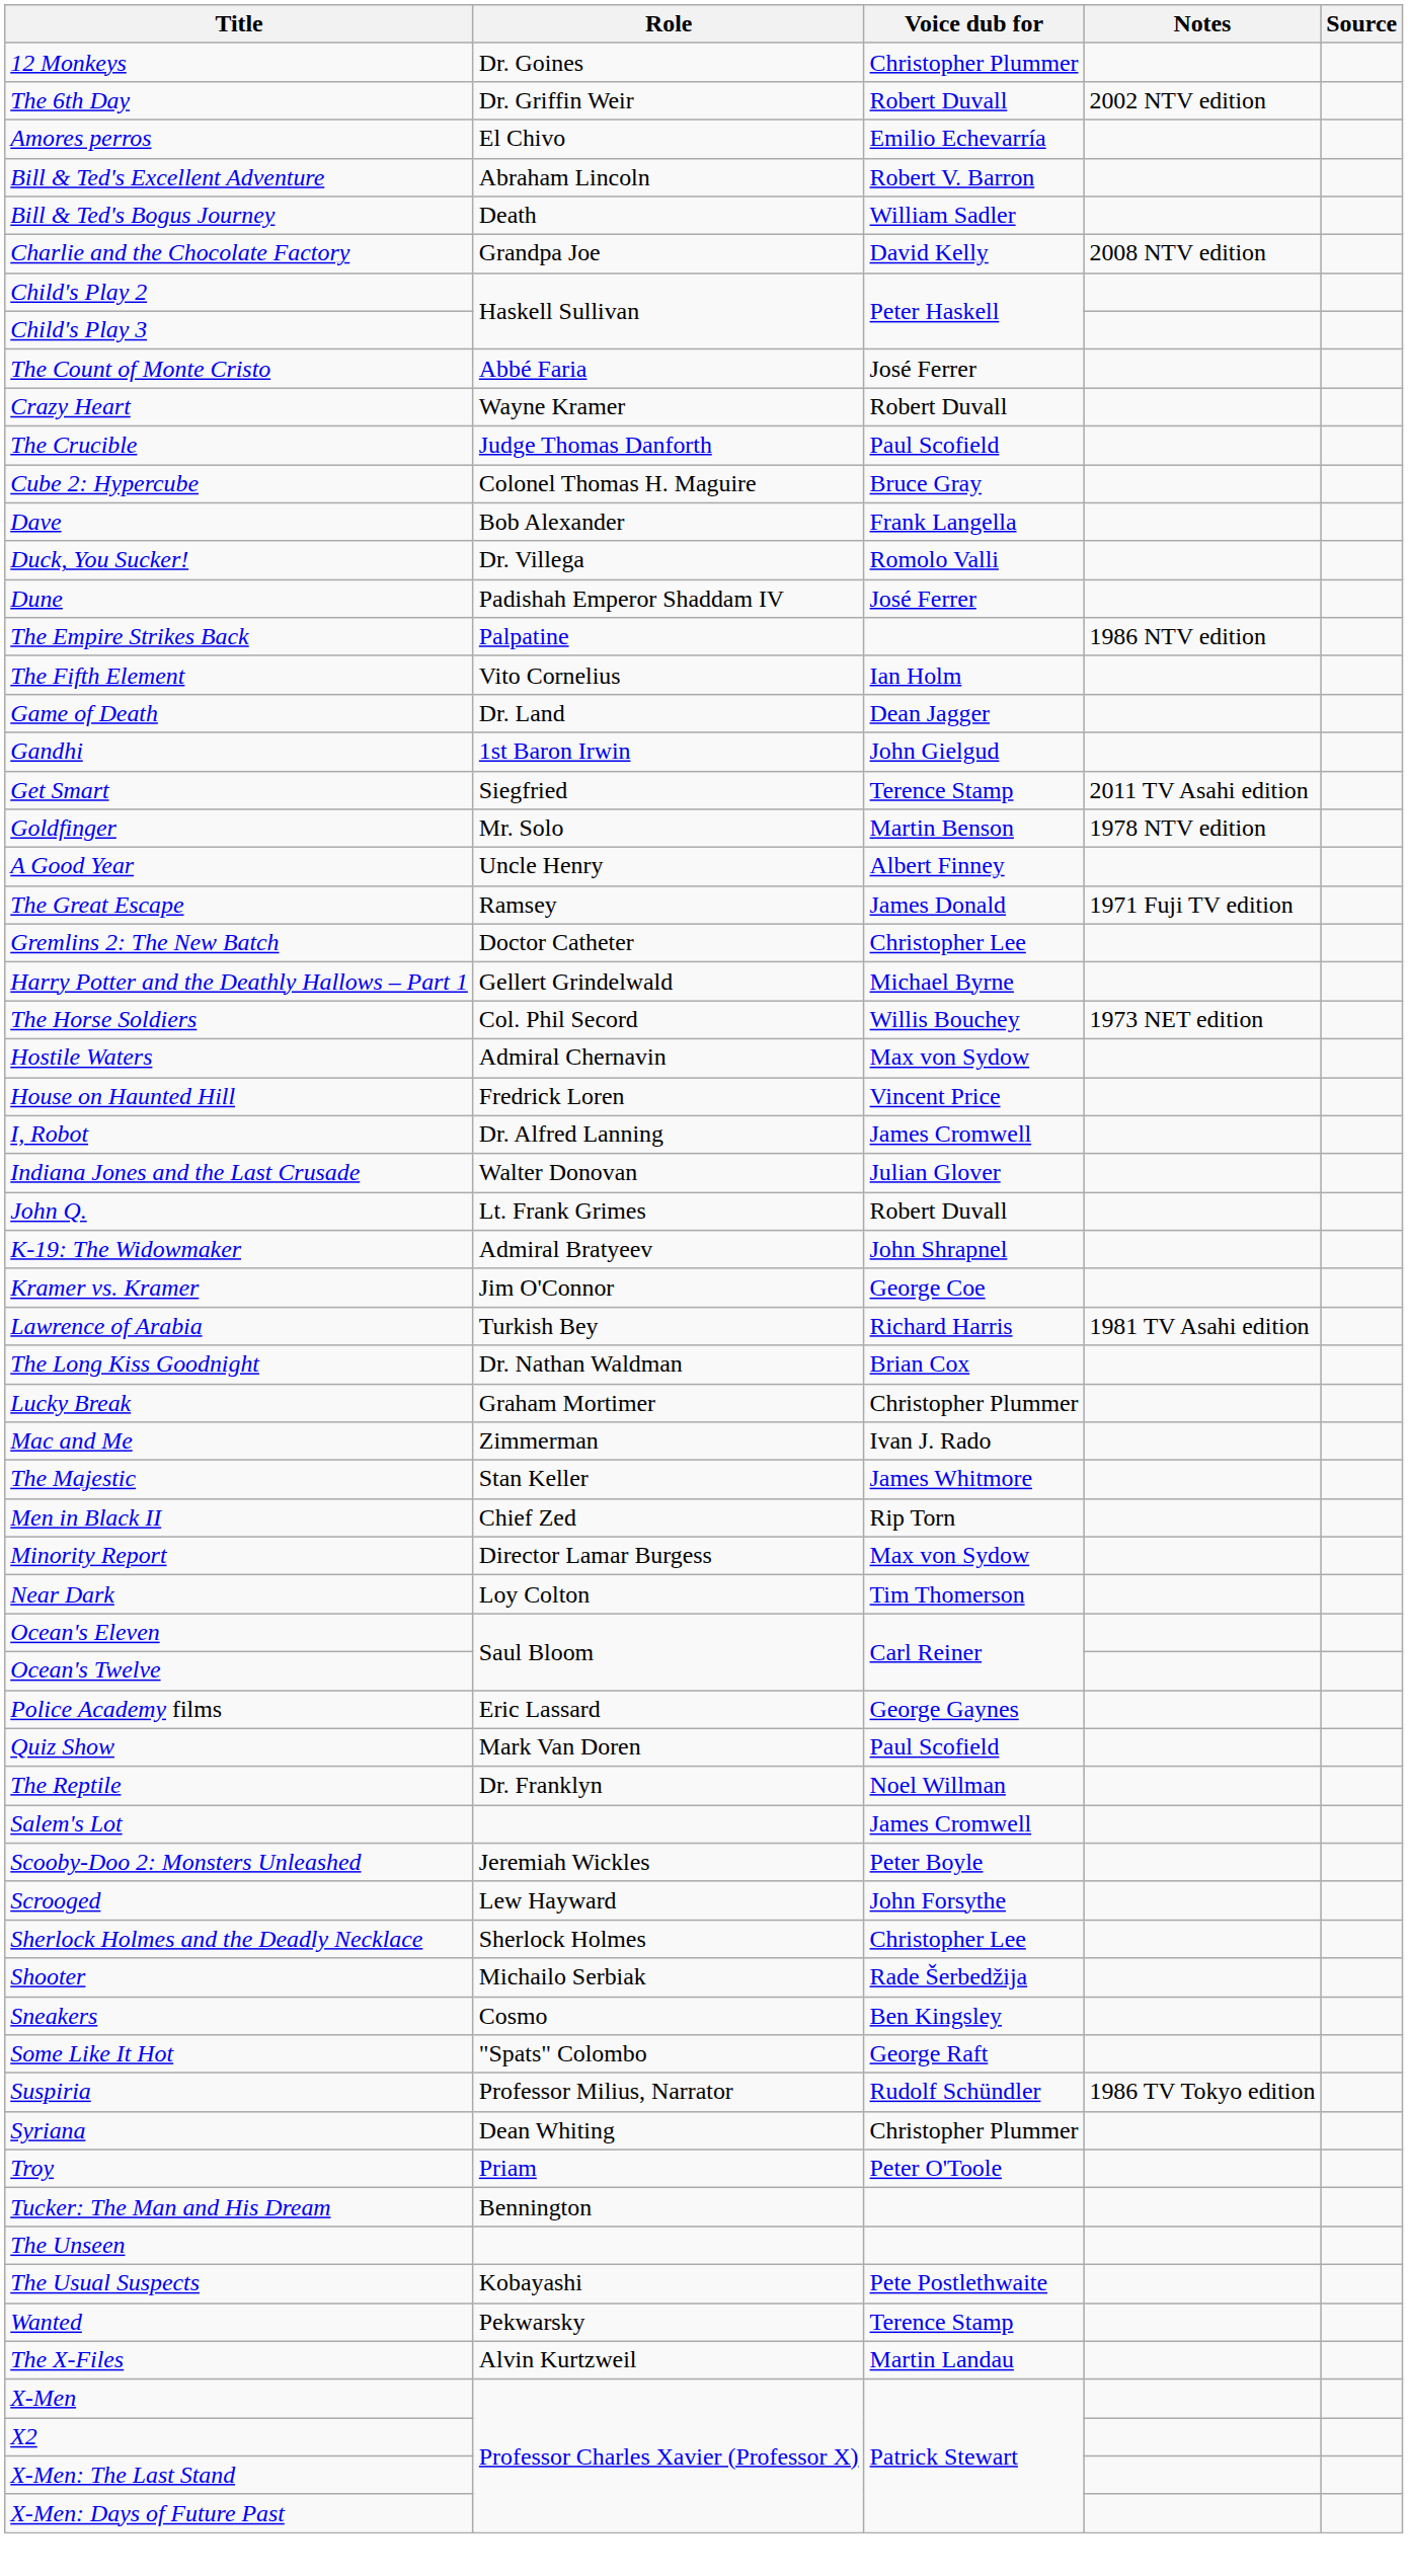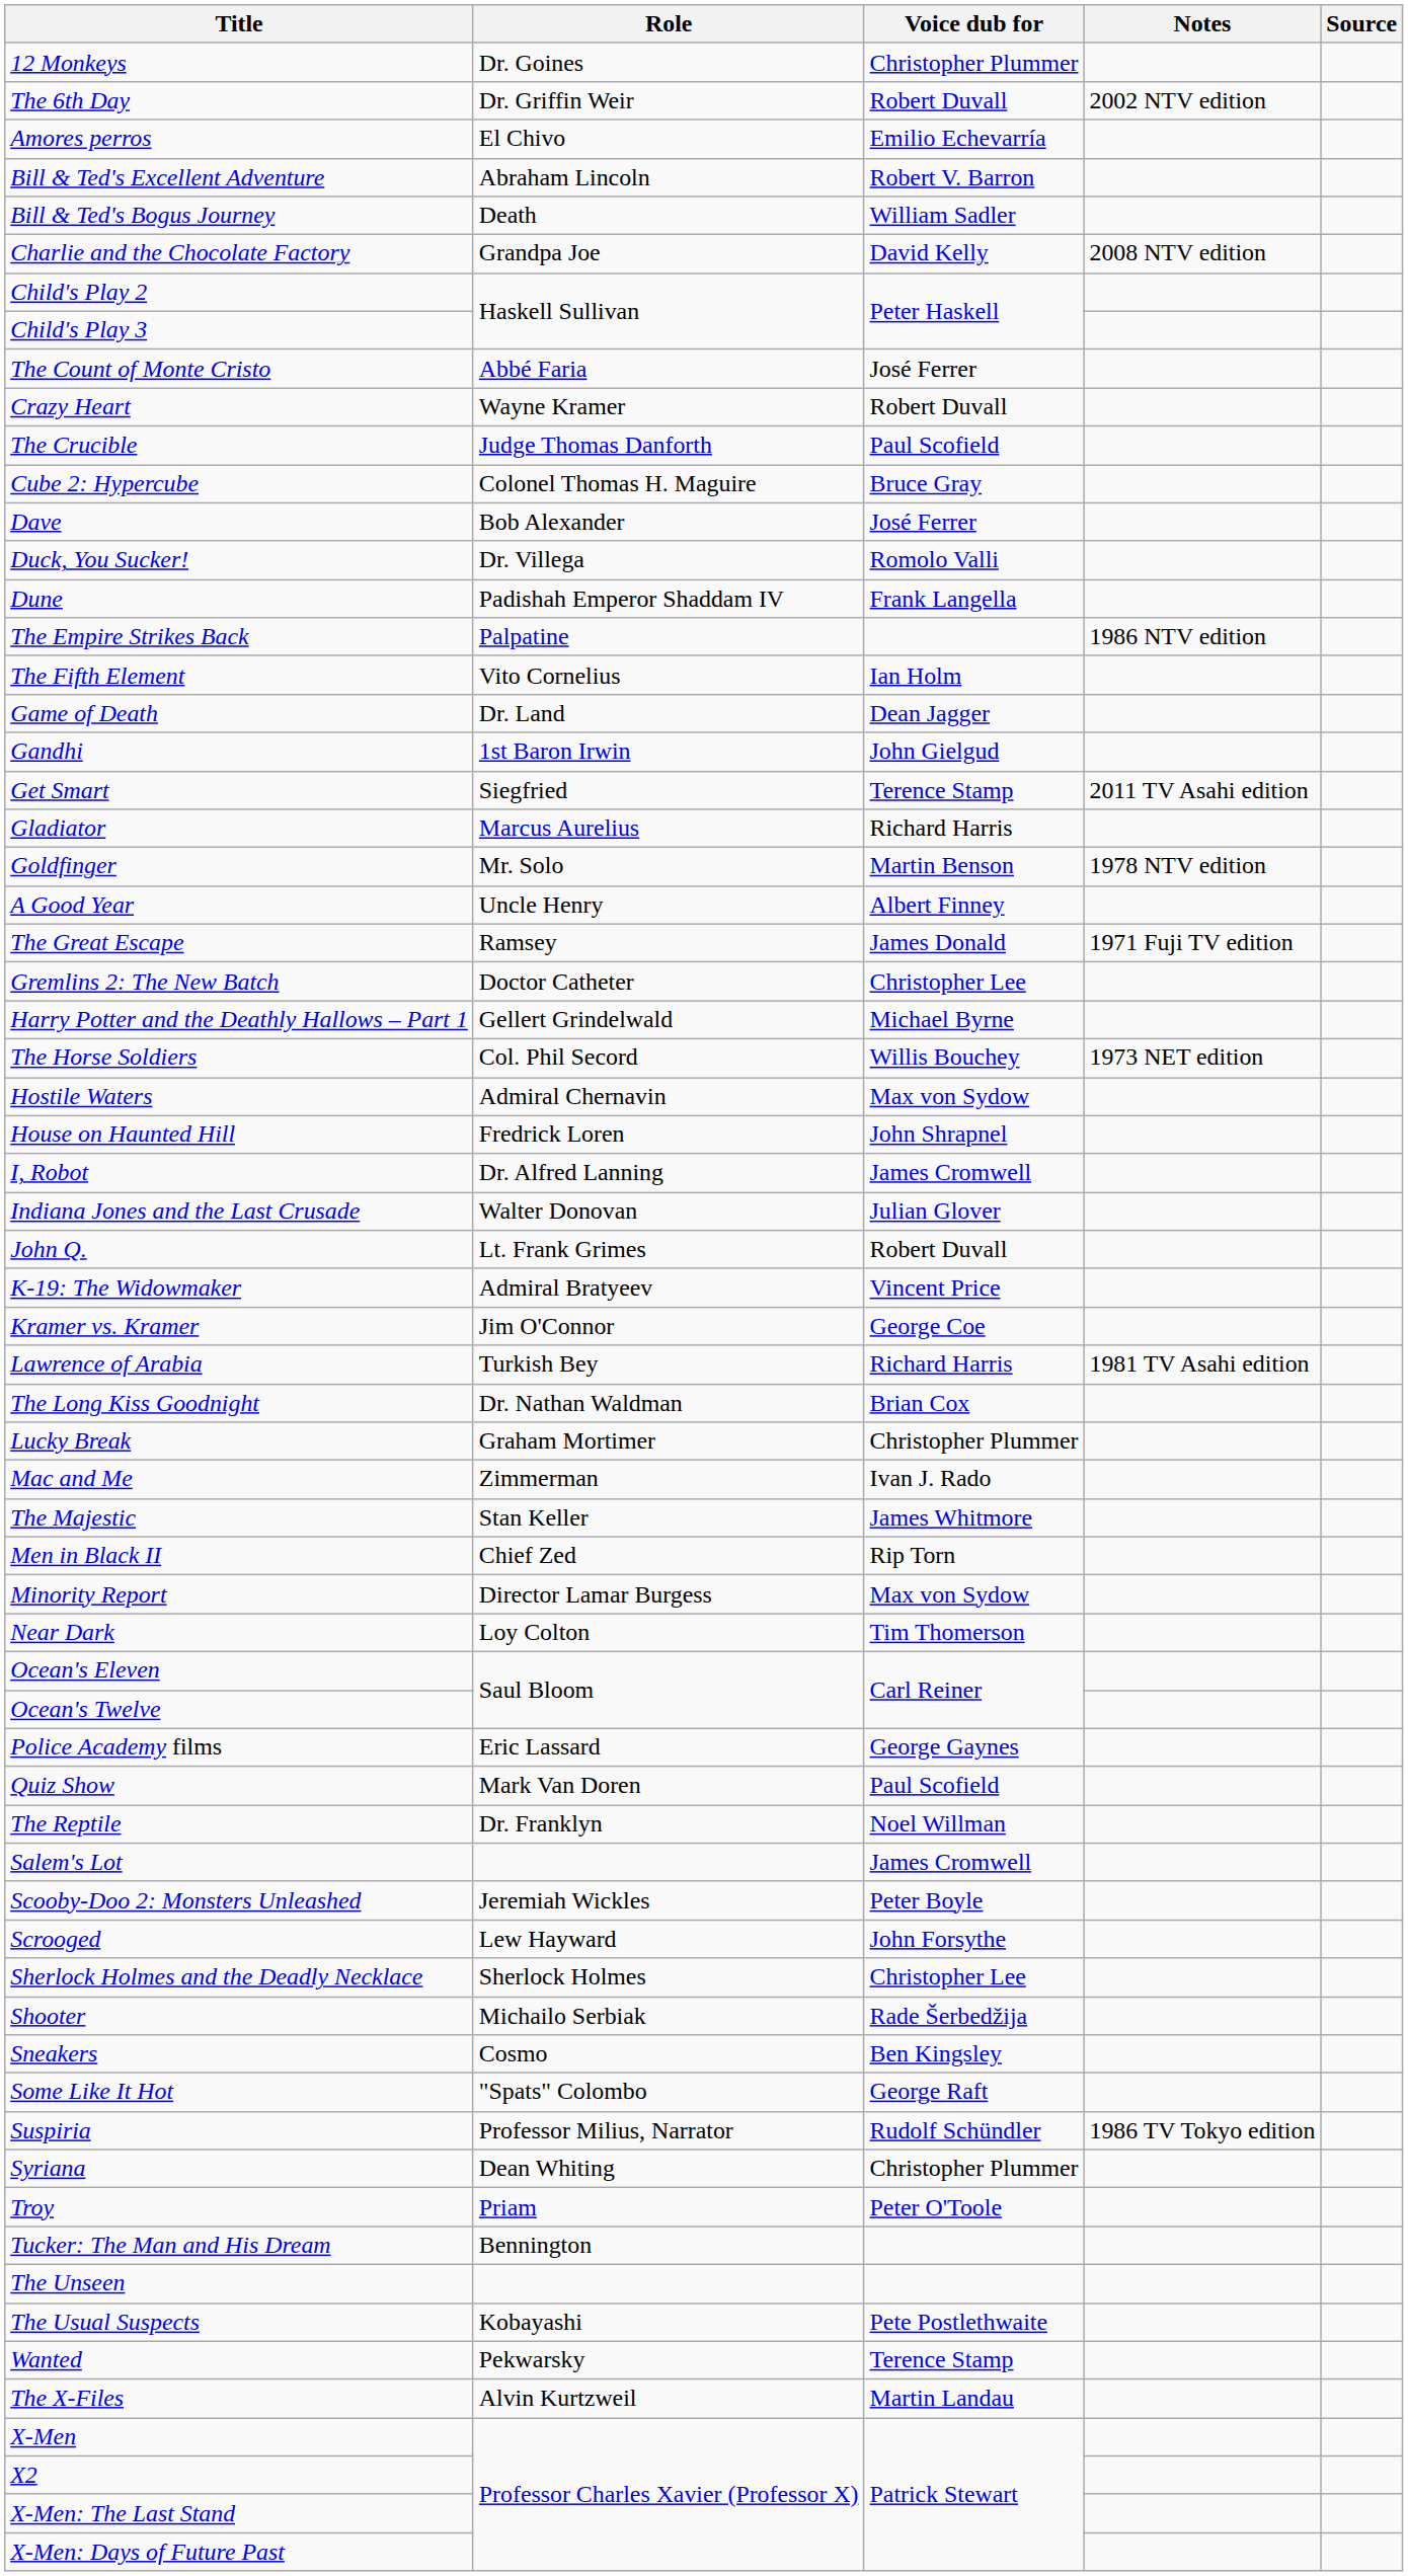Dave | Voice dub for: Frank Langella -> José Ferrer
Dune | Voice dub for: José Ferrer -> Frank Langella
+ row: Gladiator | Marcus Aurelius | Richard Harris
House on Haunted Hill | Voice dub for: Vincent Price -> John Shrapnel
K-19: The Widowmaker | Voice dub for: John Shrapnel -> Vincent Price
